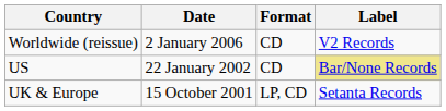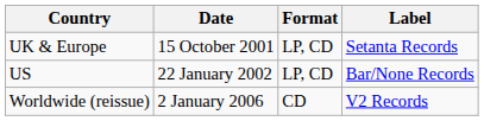rows swapped: UK & Europe <-> Worldwide (reissue)
US | Format: CD -> LP, CD
US | Label: khaki background -> no background
